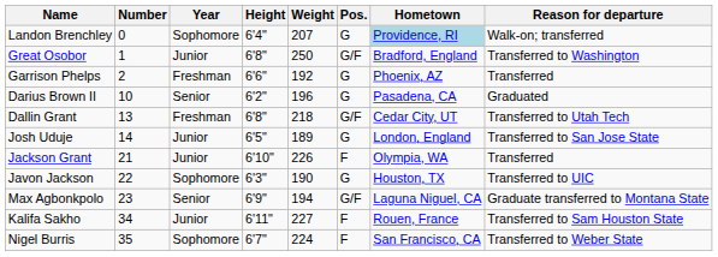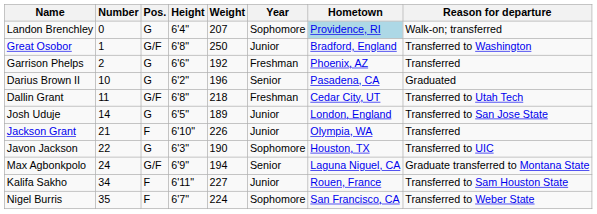columns swapped: Pos. <-> Year
Dallin Grant | Number: 13 -> 11
Max Agbonkpolo | Number: 23 -> 24
